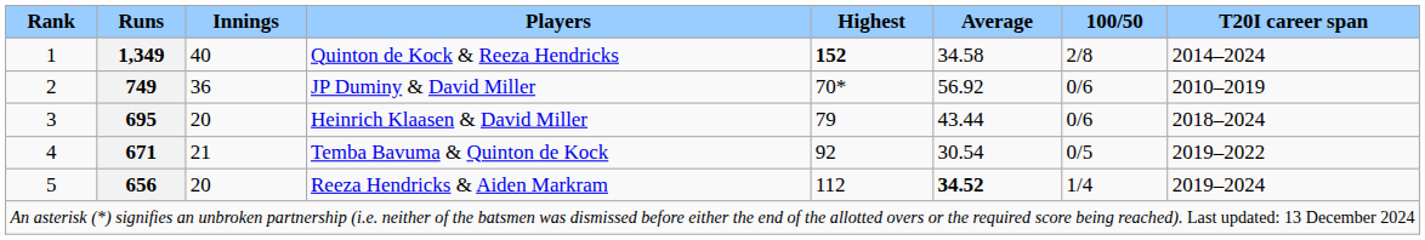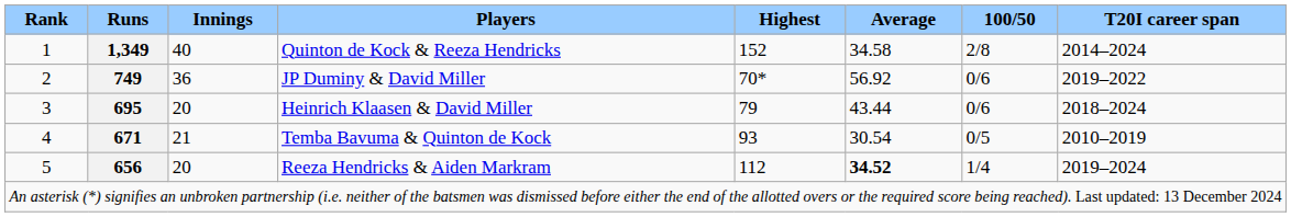Quinton de Kock & Reeza Hendricks | Highest: bold -> normal
JP Duminy & David Miller | T20I career span: 2010–2019 -> 2019–2022
Temba Bavuma & Quinton de Kock | Highest: 92 -> 93
Temba Bavuma & Quinton de Kock | T20I career span: 2019–2022 -> 2010–2019
